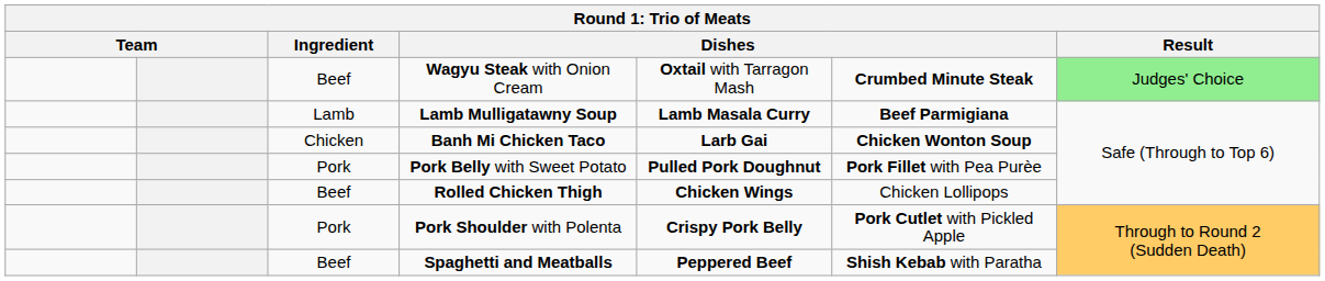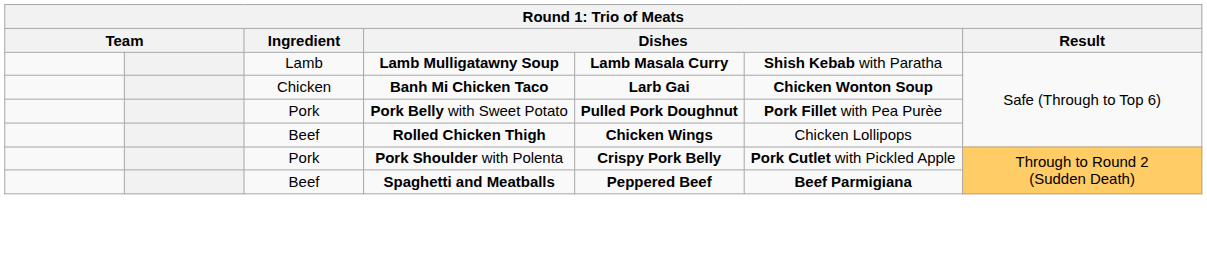- row: Beef | Wagyu Steak with Onion Cream | Oxtail with Tarragon Mash | Crumbed Minute Steak | Judges' Choice
Lamb Mulligatawny Soup | column 6: Beef Parmigiana -> Shish Kebab with Paratha
Spaghetti and Meatballs | column 6: Shish Kebab with Paratha -> Beef Parmigiana
